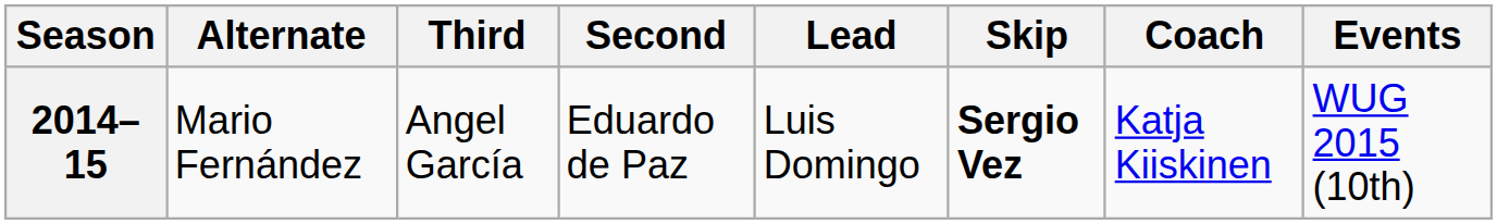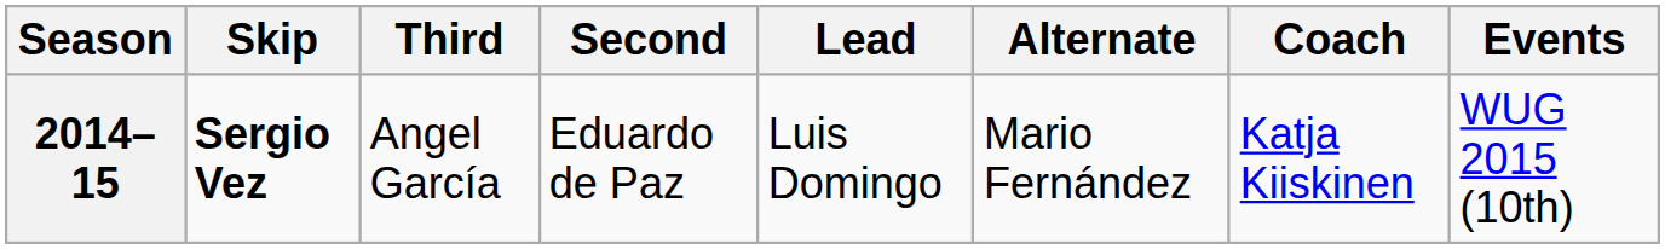columns swapped: Skip <-> Alternate
